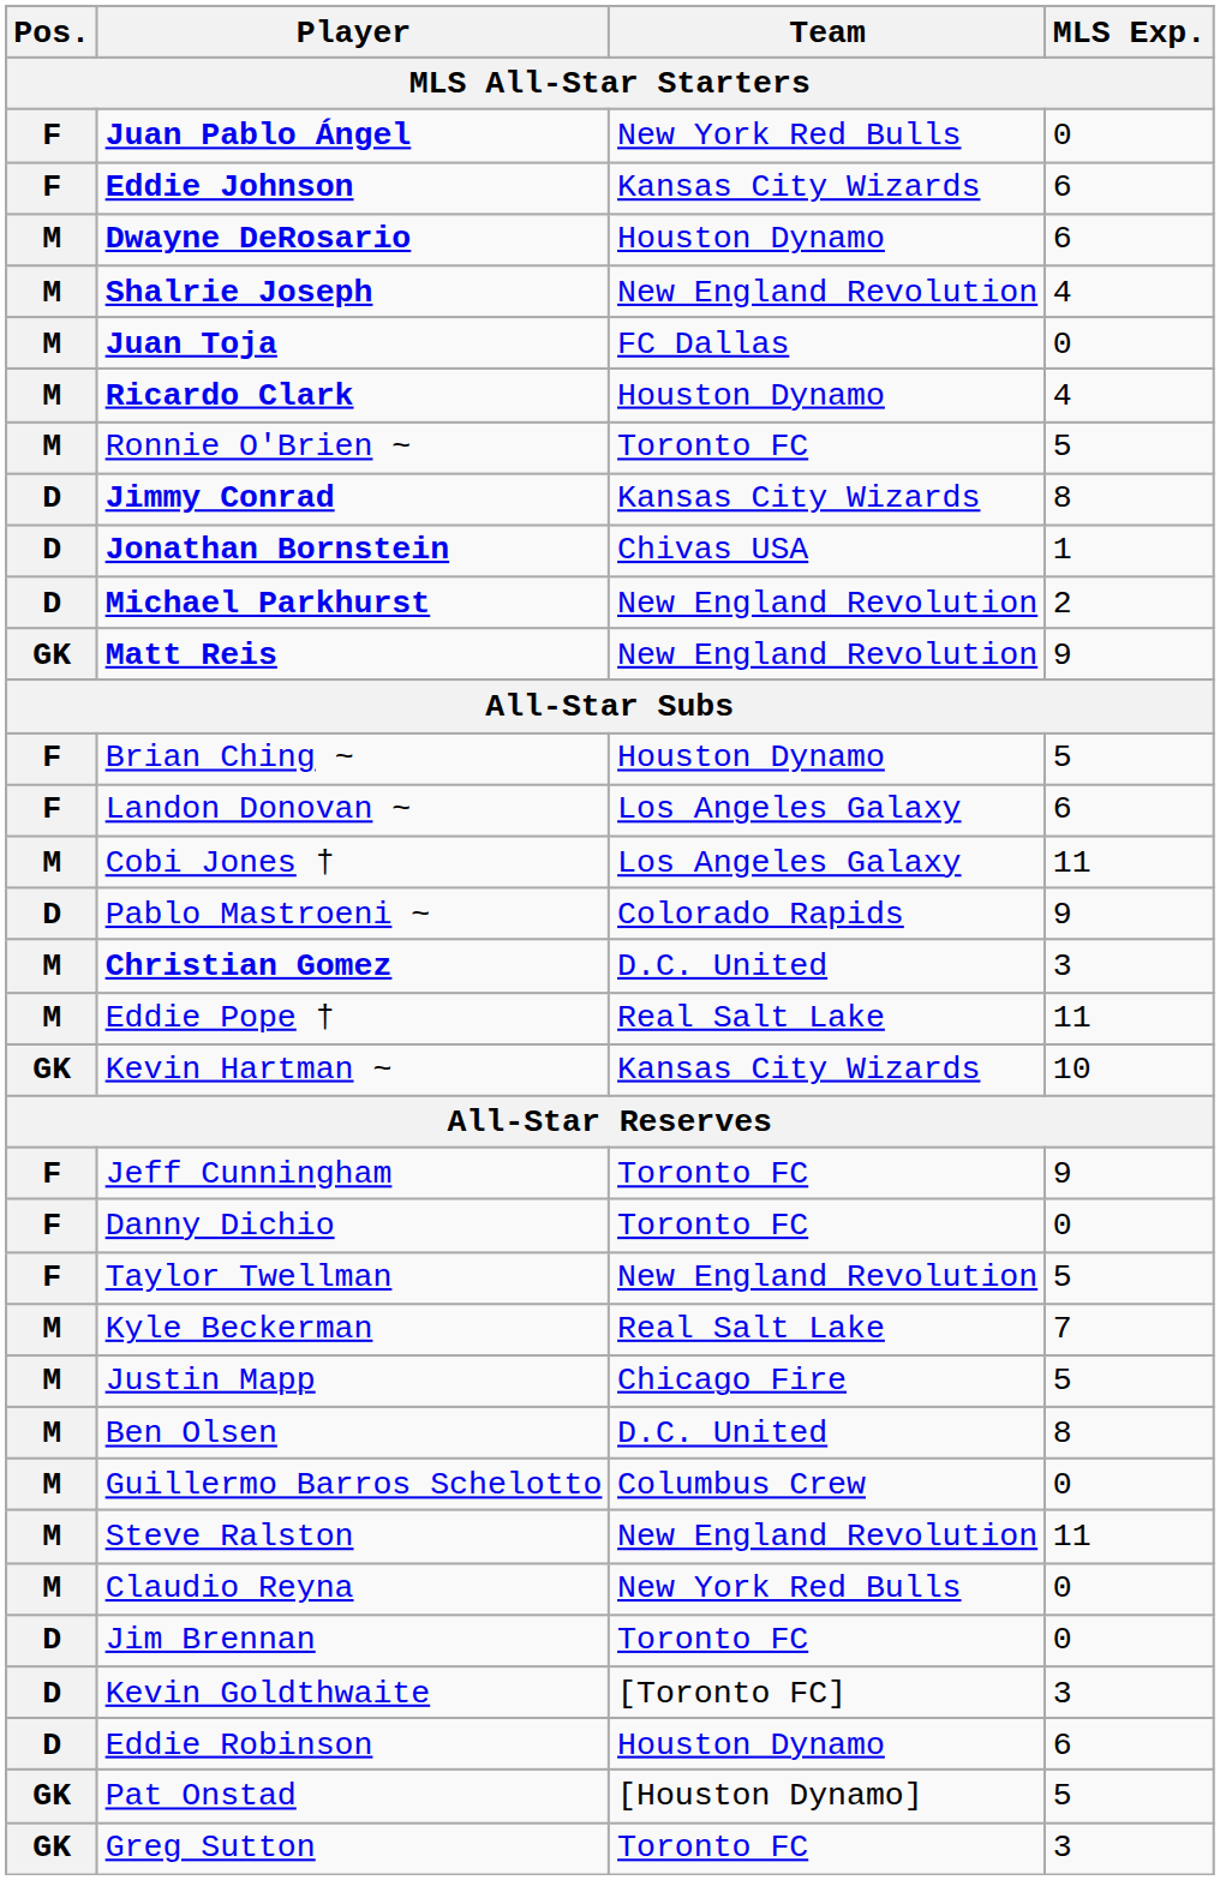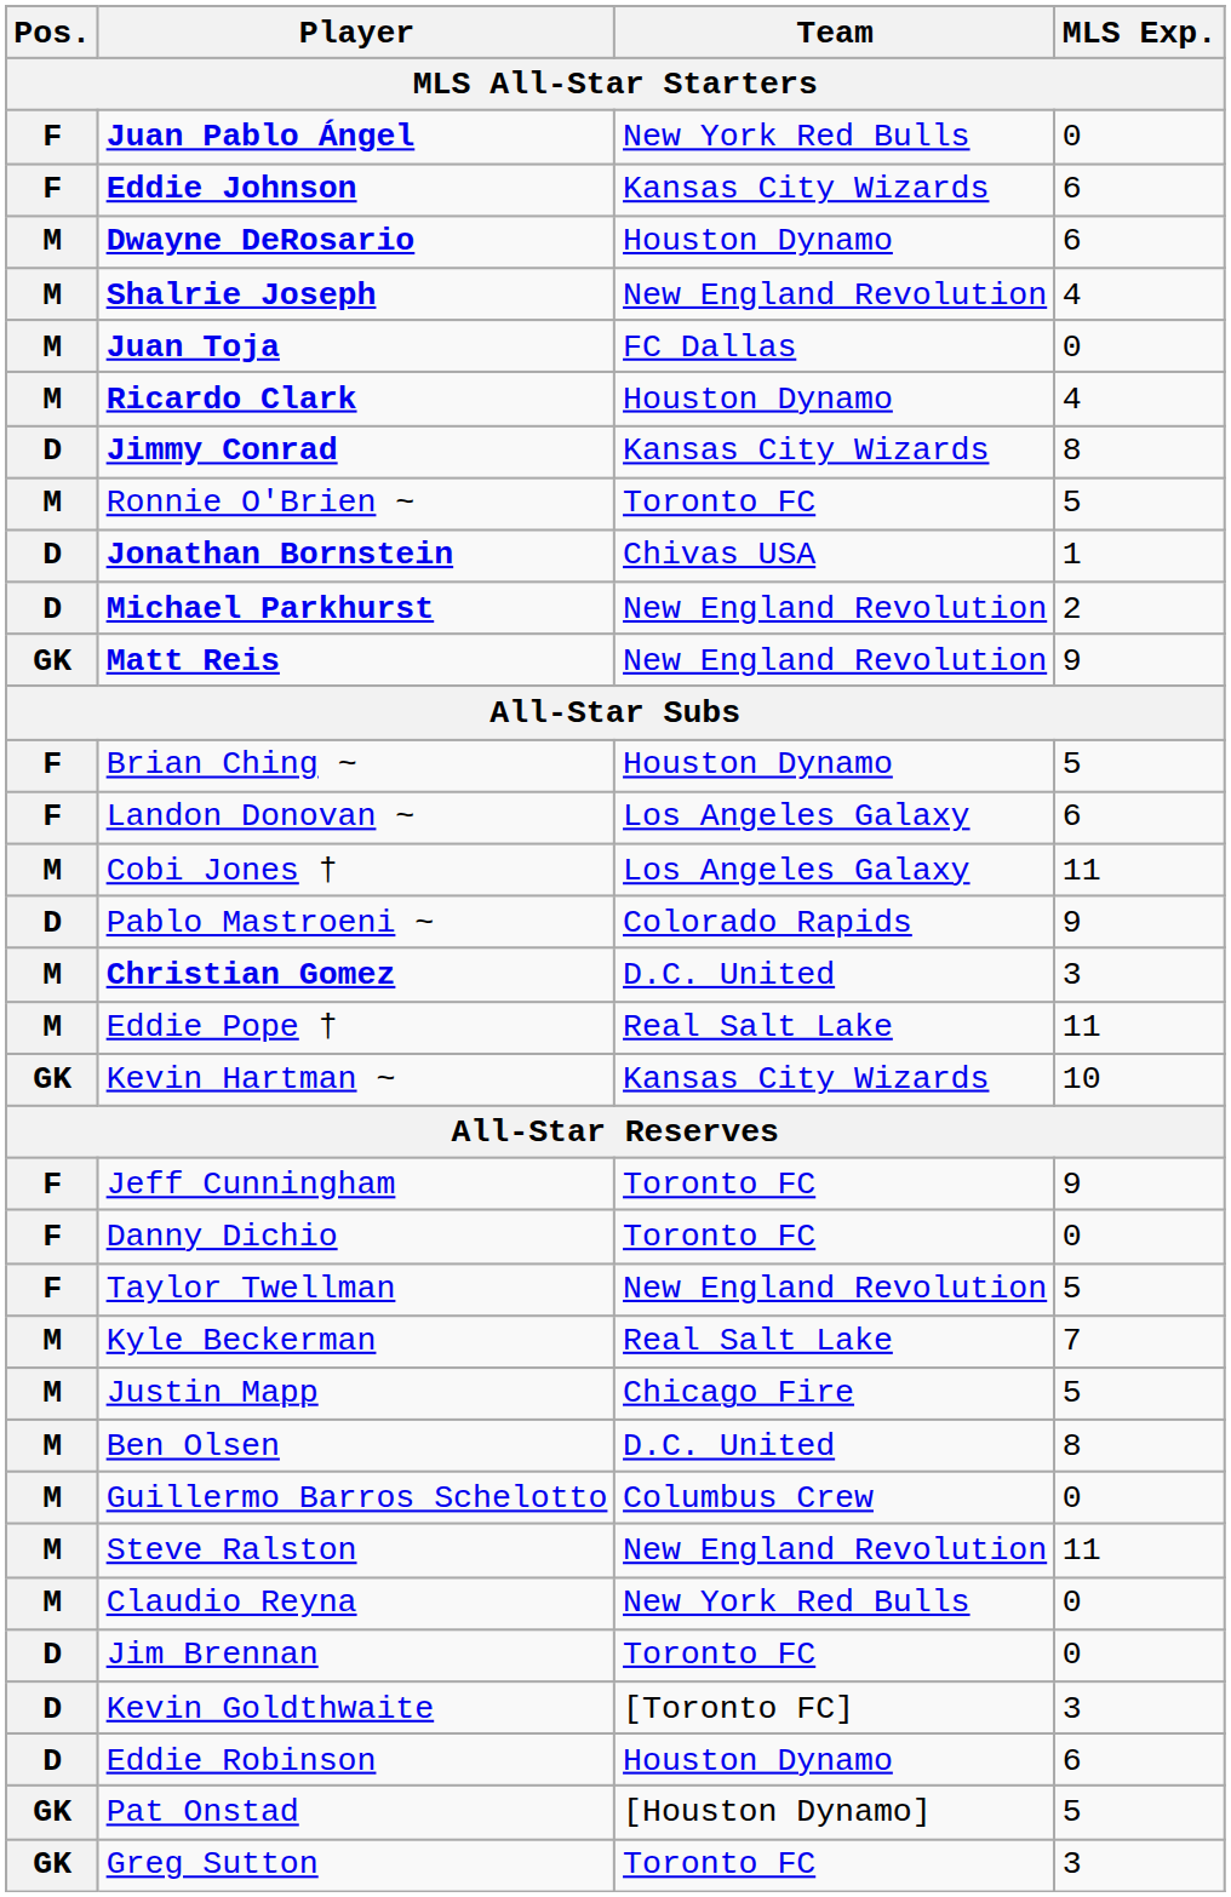rows swapped: Ronnie O'Brien ~ <-> Jimmy Conrad
